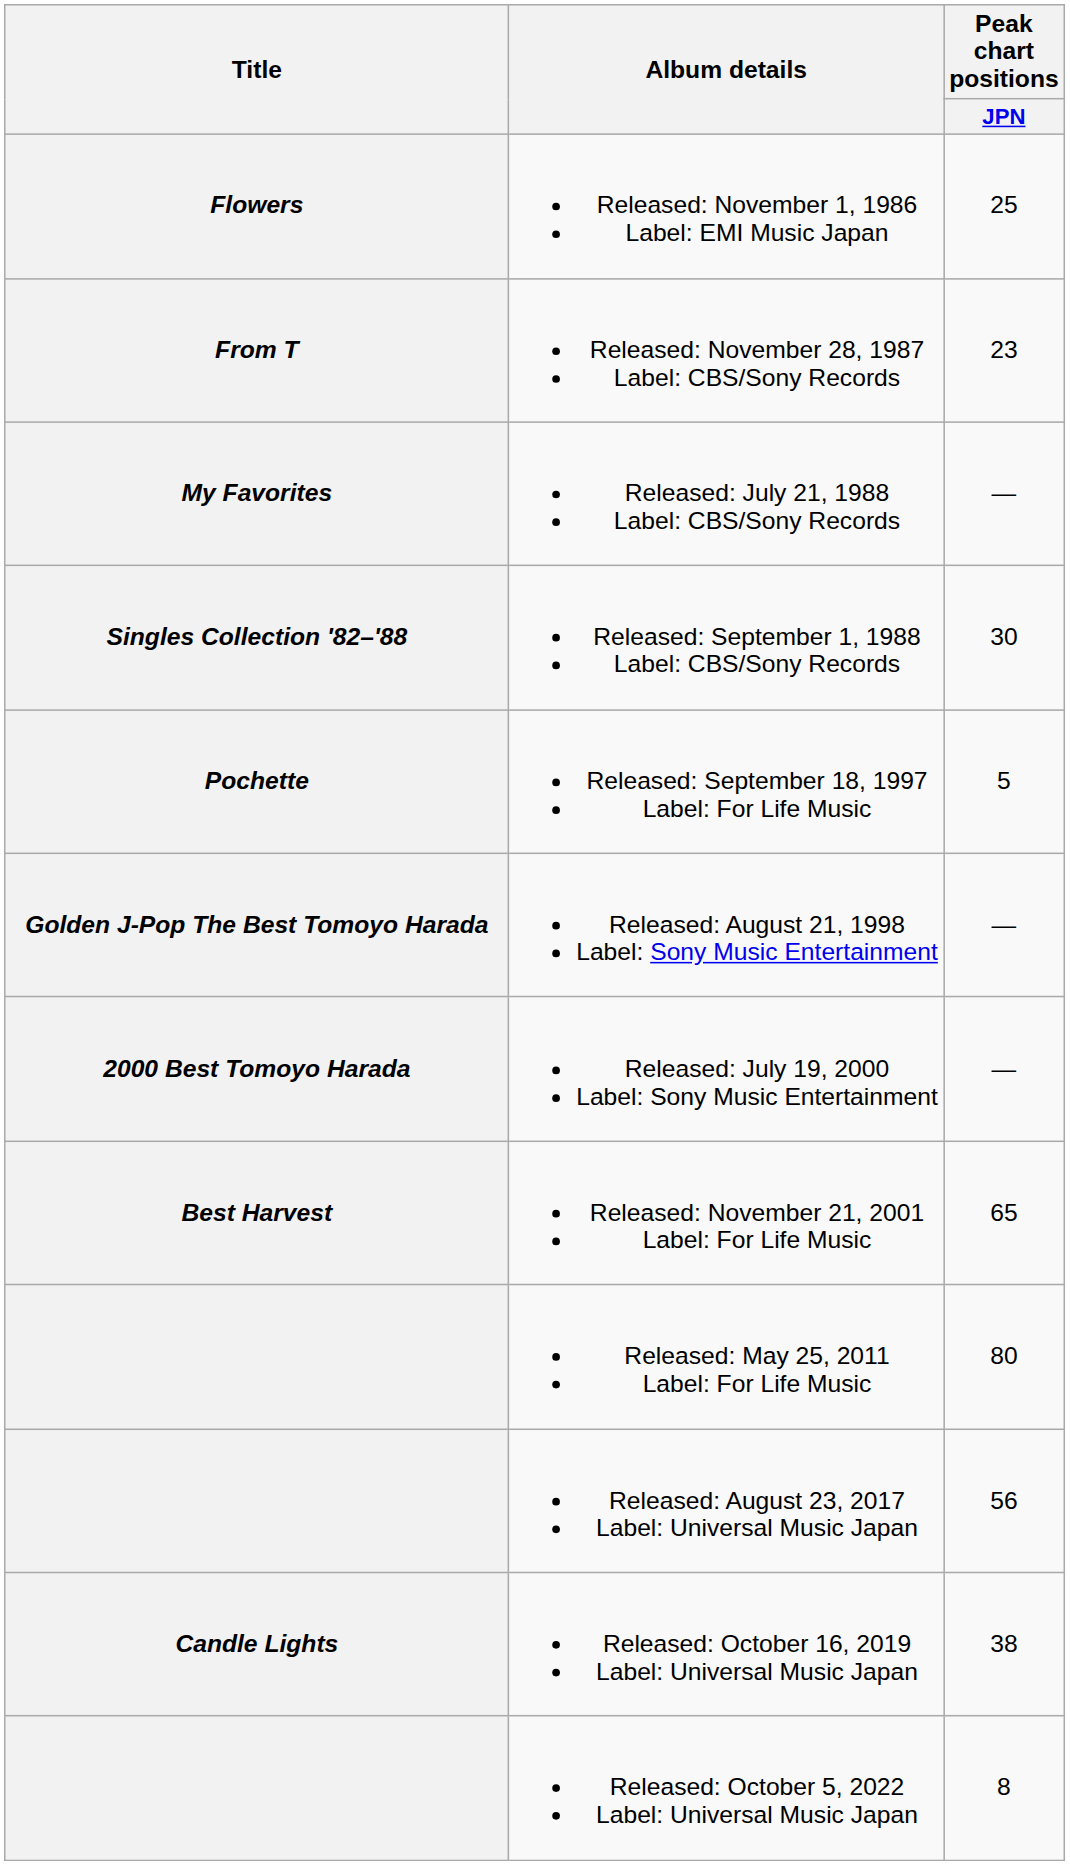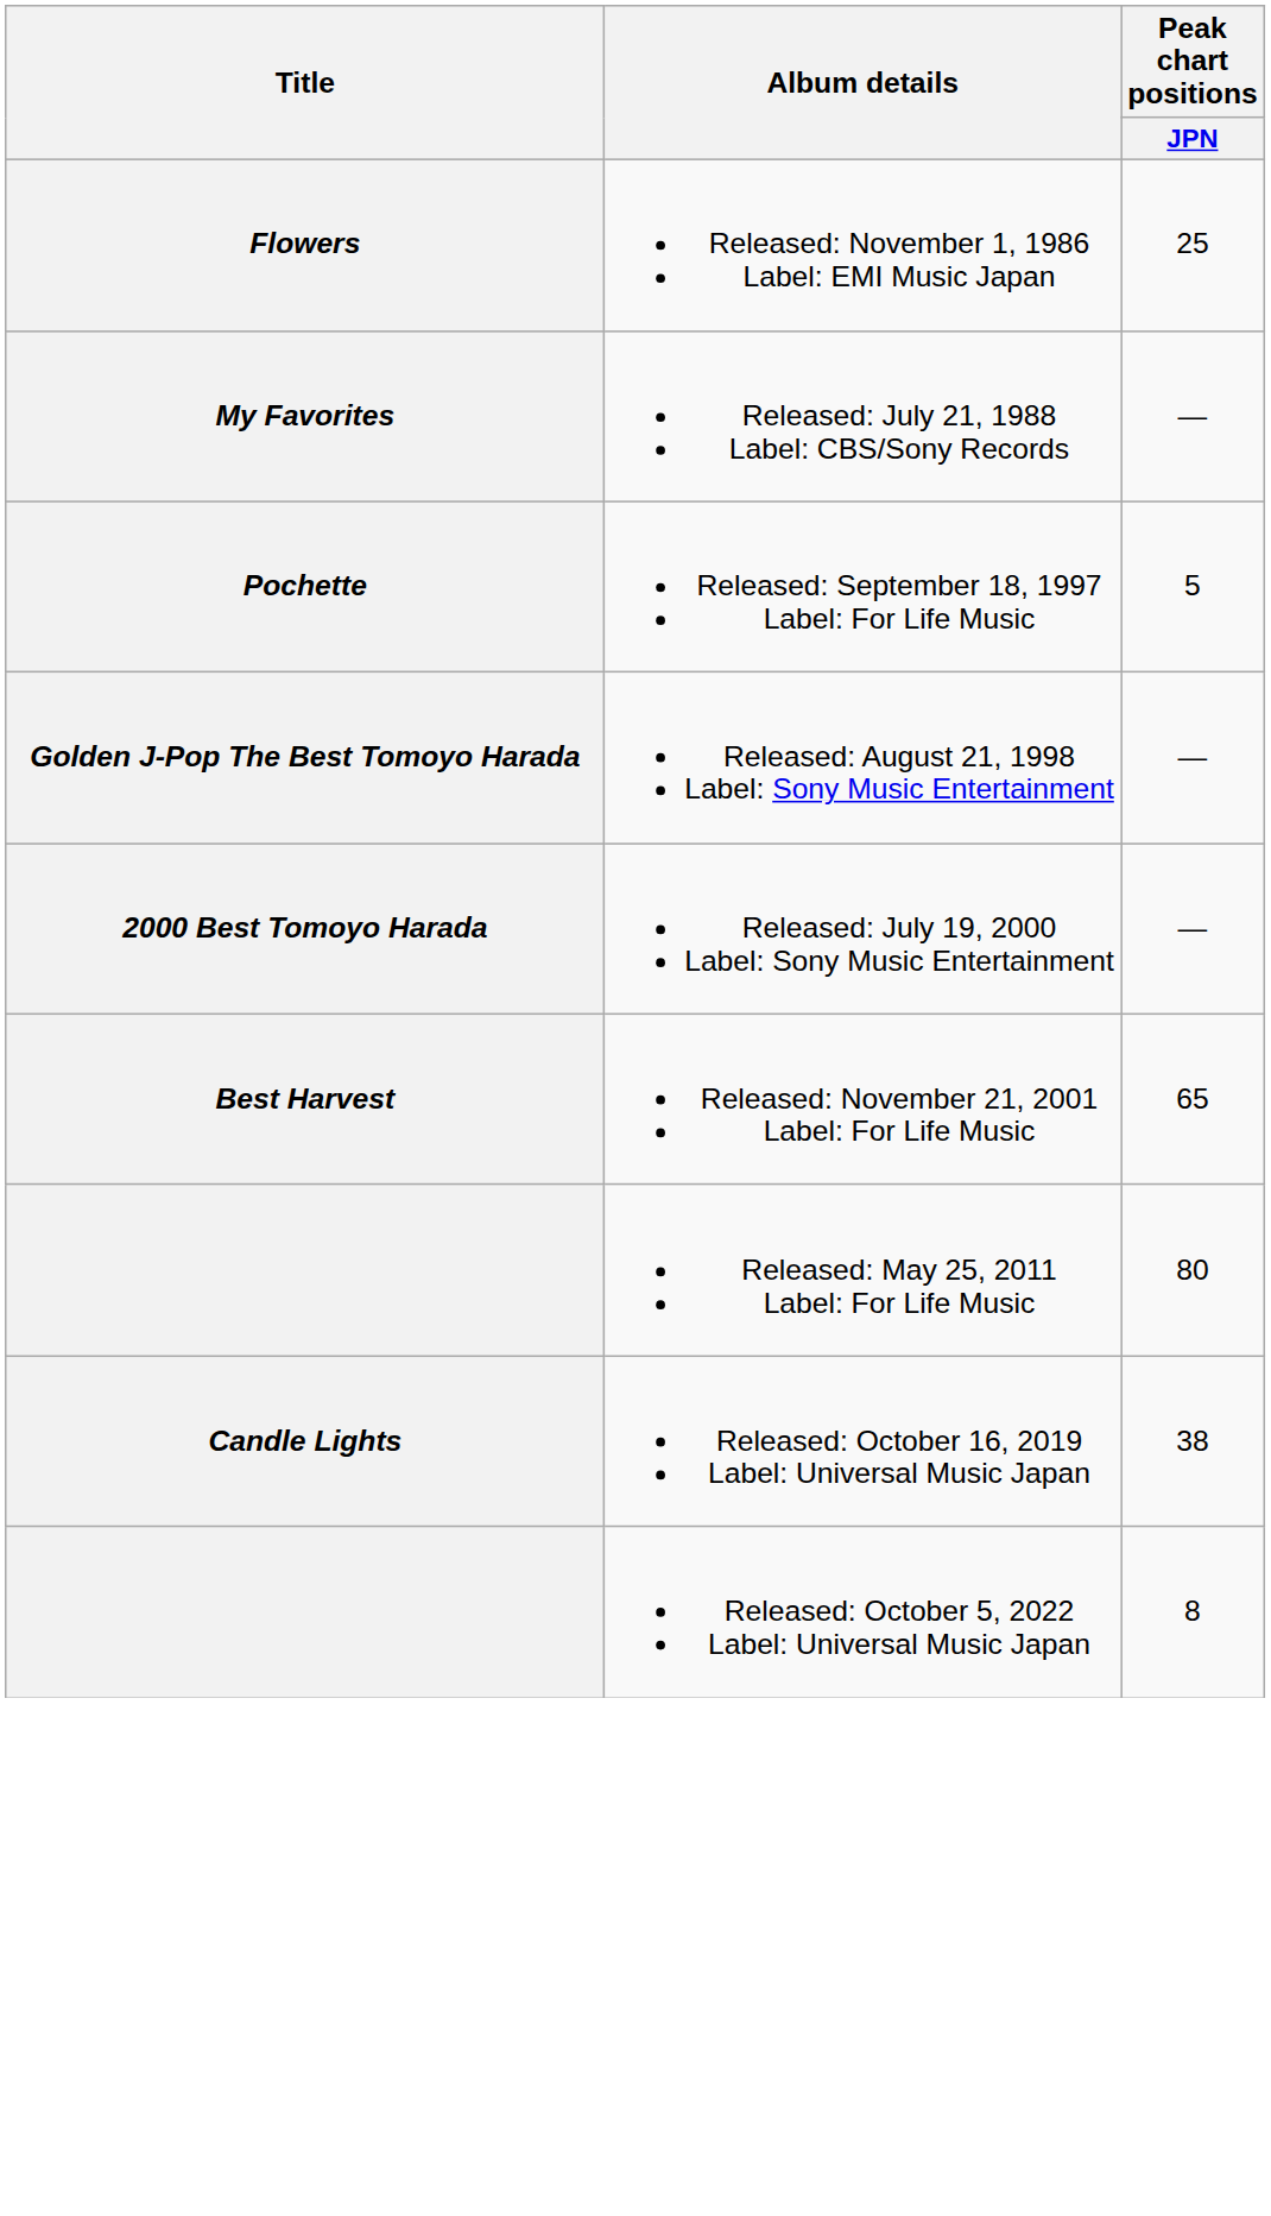- row: From T | Released: November 28, 1987 Label: CBS/Sony Records | 23
- row: Singles Collection '82–'88 | Released: September 1, 1988 Label: CBS/Sony Records | 30
- row: Released: August 23, 2017 Label: Universal Music Japan | 56
